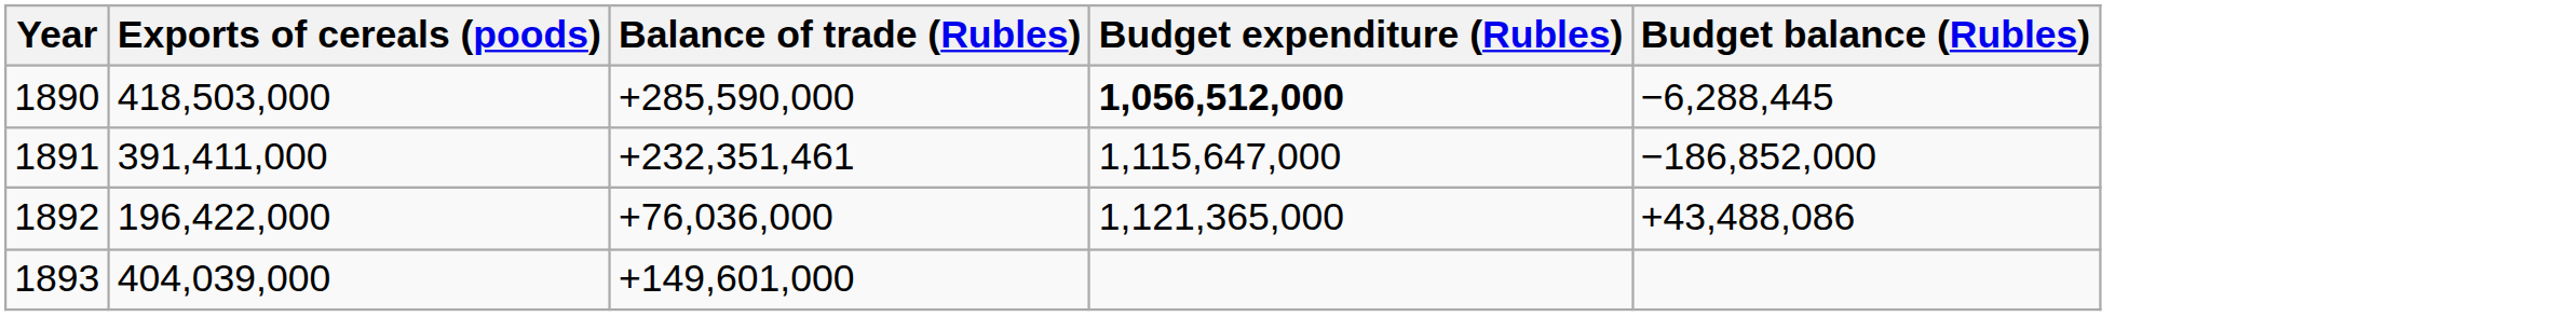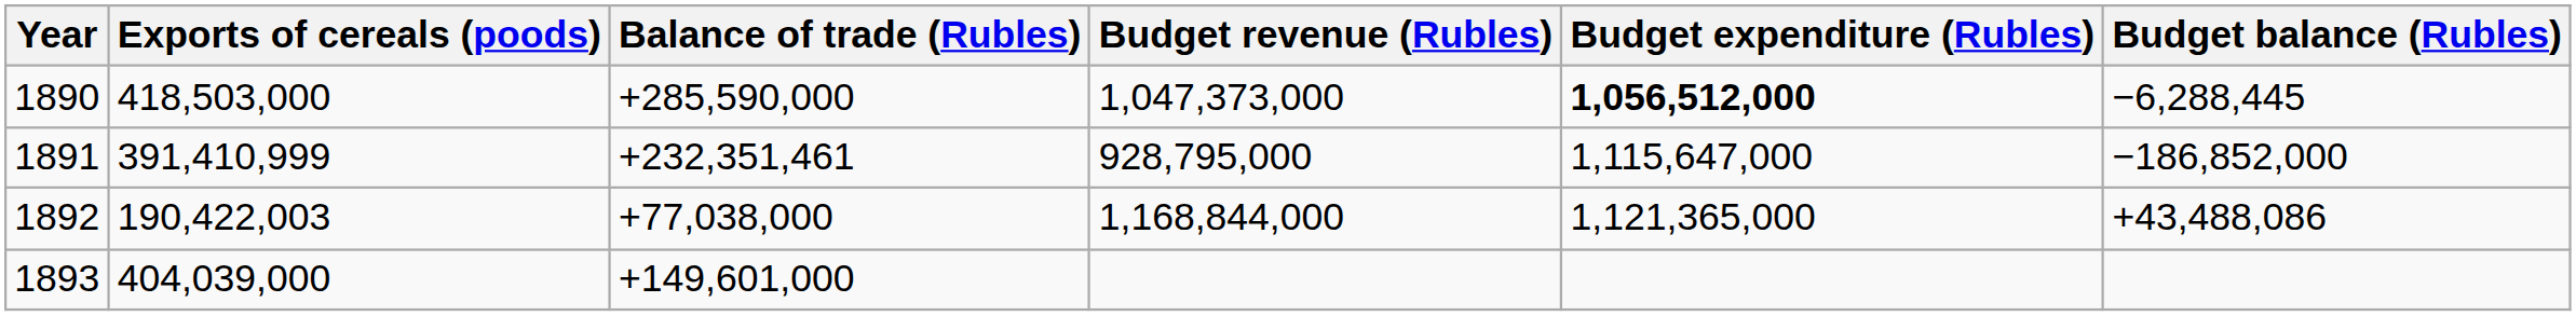+ column: Budget revenue (Rubles) | 1,047,373,000 | 928,795,000 | 1,168,844,000
1891 | Exports of cereals (poods): 391,411,000 -> 391,410,999
1892 | Exports of cereals (poods): 196,422,000 -> 190,422,003
1892 | Balance of trade (Rubles): +76,036,000 -> +77,038,000
